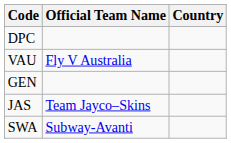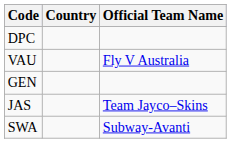columns swapped: Official Team Name <-> Country
